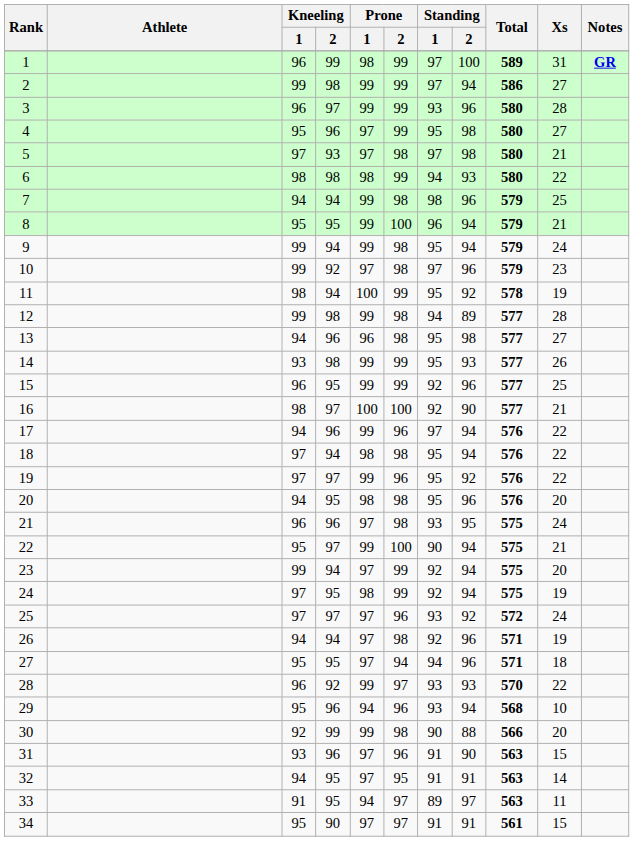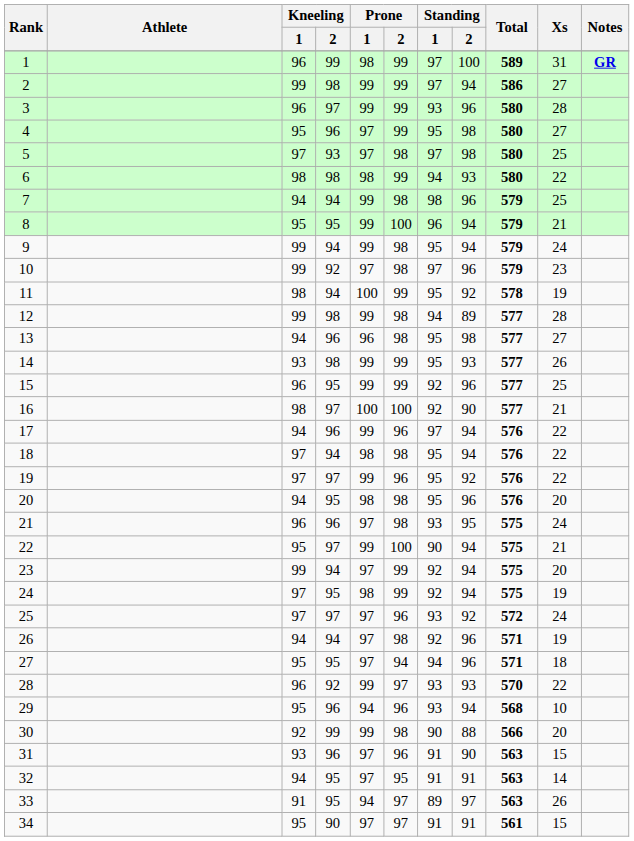5 | Xs: 21 -> 25
33 | Xs: 11 -> 26
